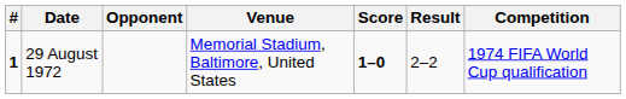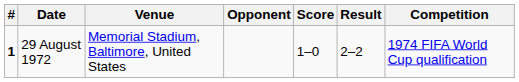columns swapped: Venue <-> Opponent
29 August 1972 | Score: bold -> normal
